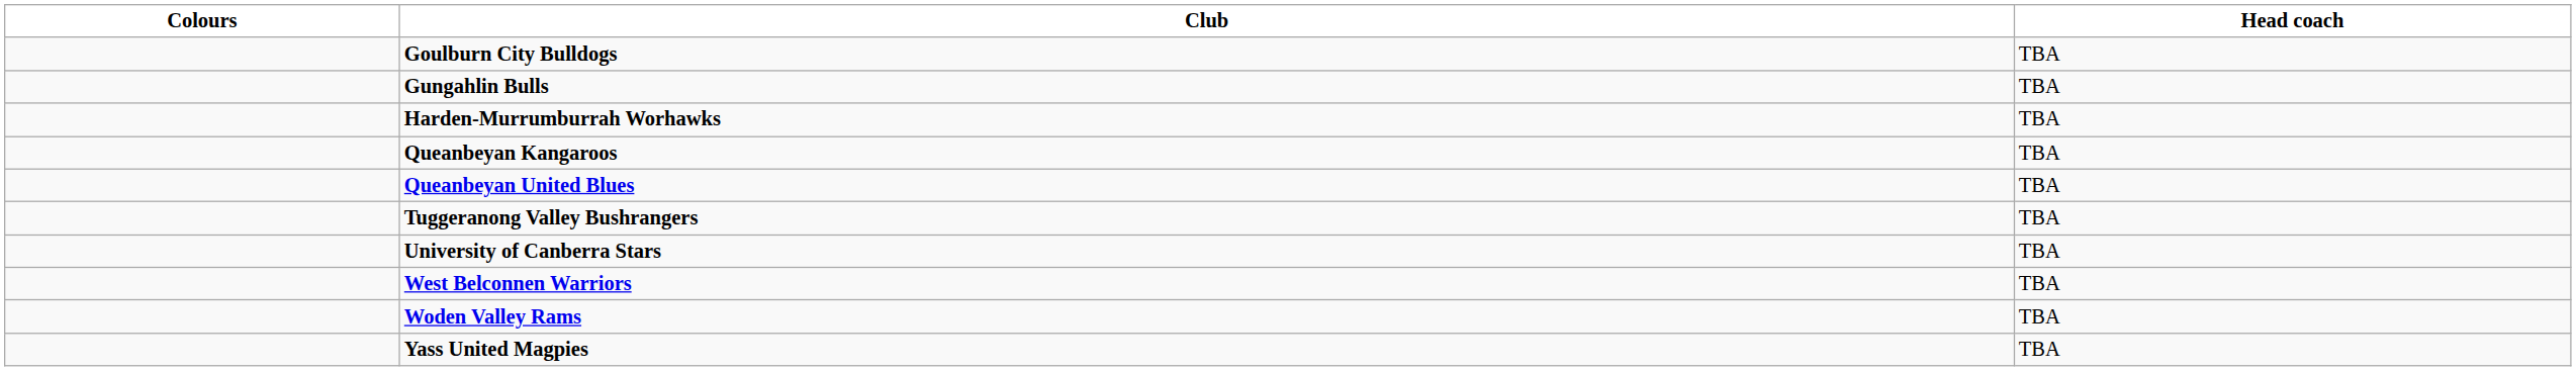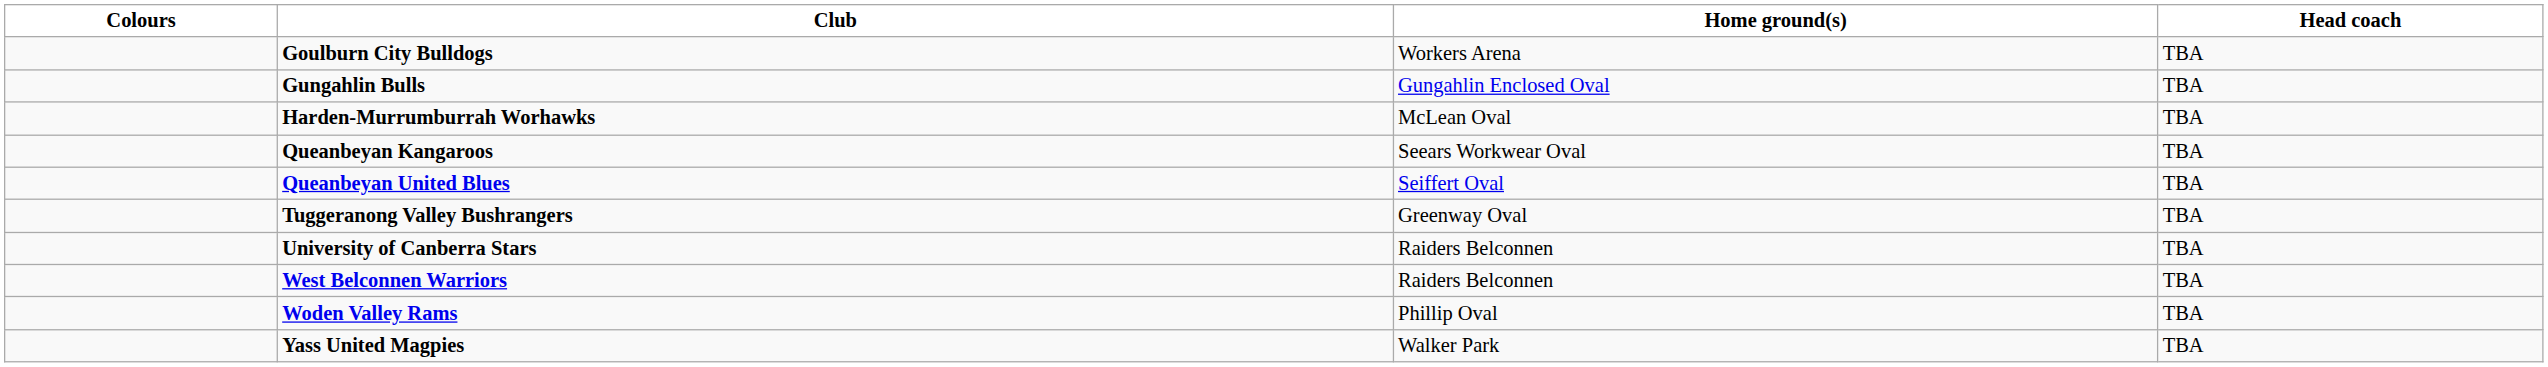+ column: Home ground(s) | Workers Arena | Gungahlin Enclosed Oval | McLean Oval | Seears Workwear Oval | Seiffert Oval | Greenway Oval | Raiders Belconnen | Raiders Belconnen | Phillip Oval | Walker Park
